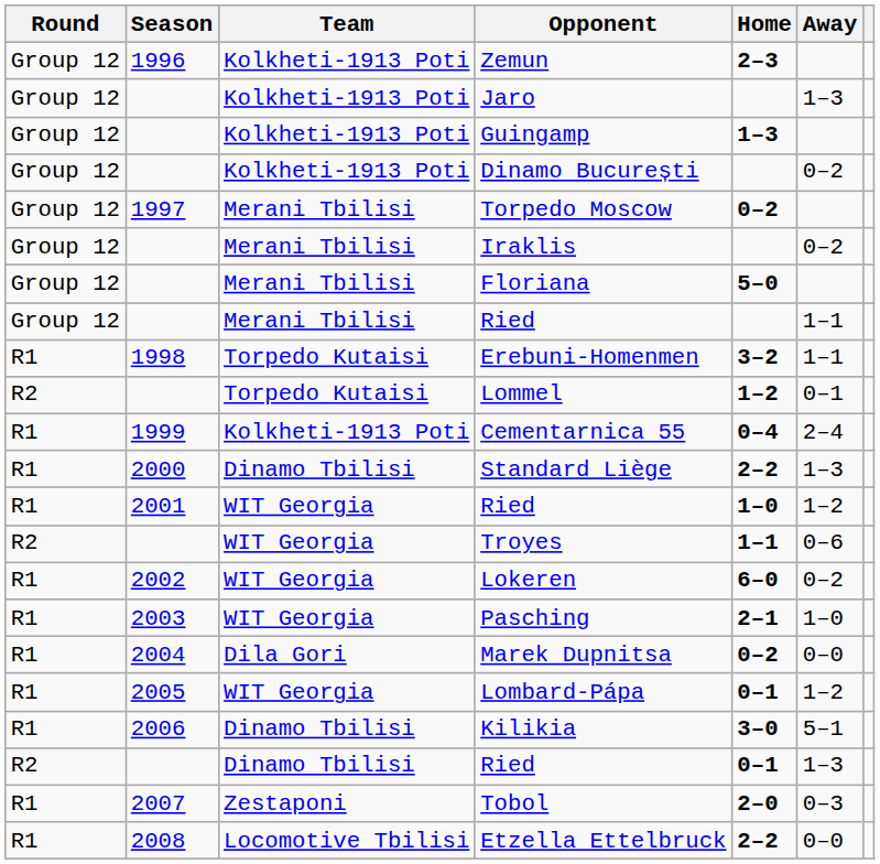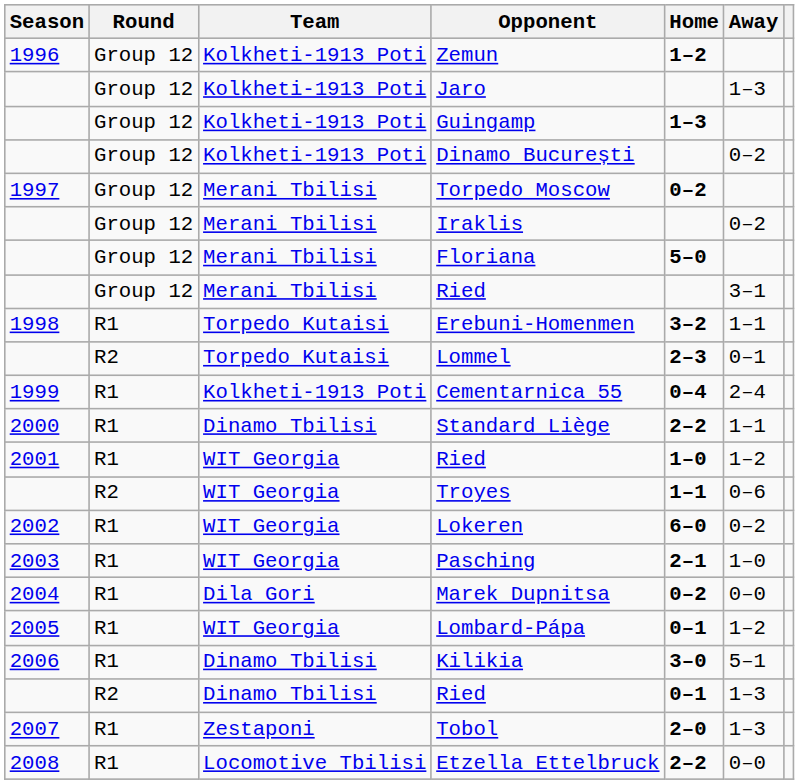columns swapped: Season <-> Round
Zemun | Home: 2–3 -> 1–2
Merani Tbilisi / Ried | Away: 1–1 -> 3–1
Lommel | Home: 1–2 -> 2–3
Standard Liège | Away: 1–3 -> 1–1
Tobol | Away: 0–3 -> 1–3
